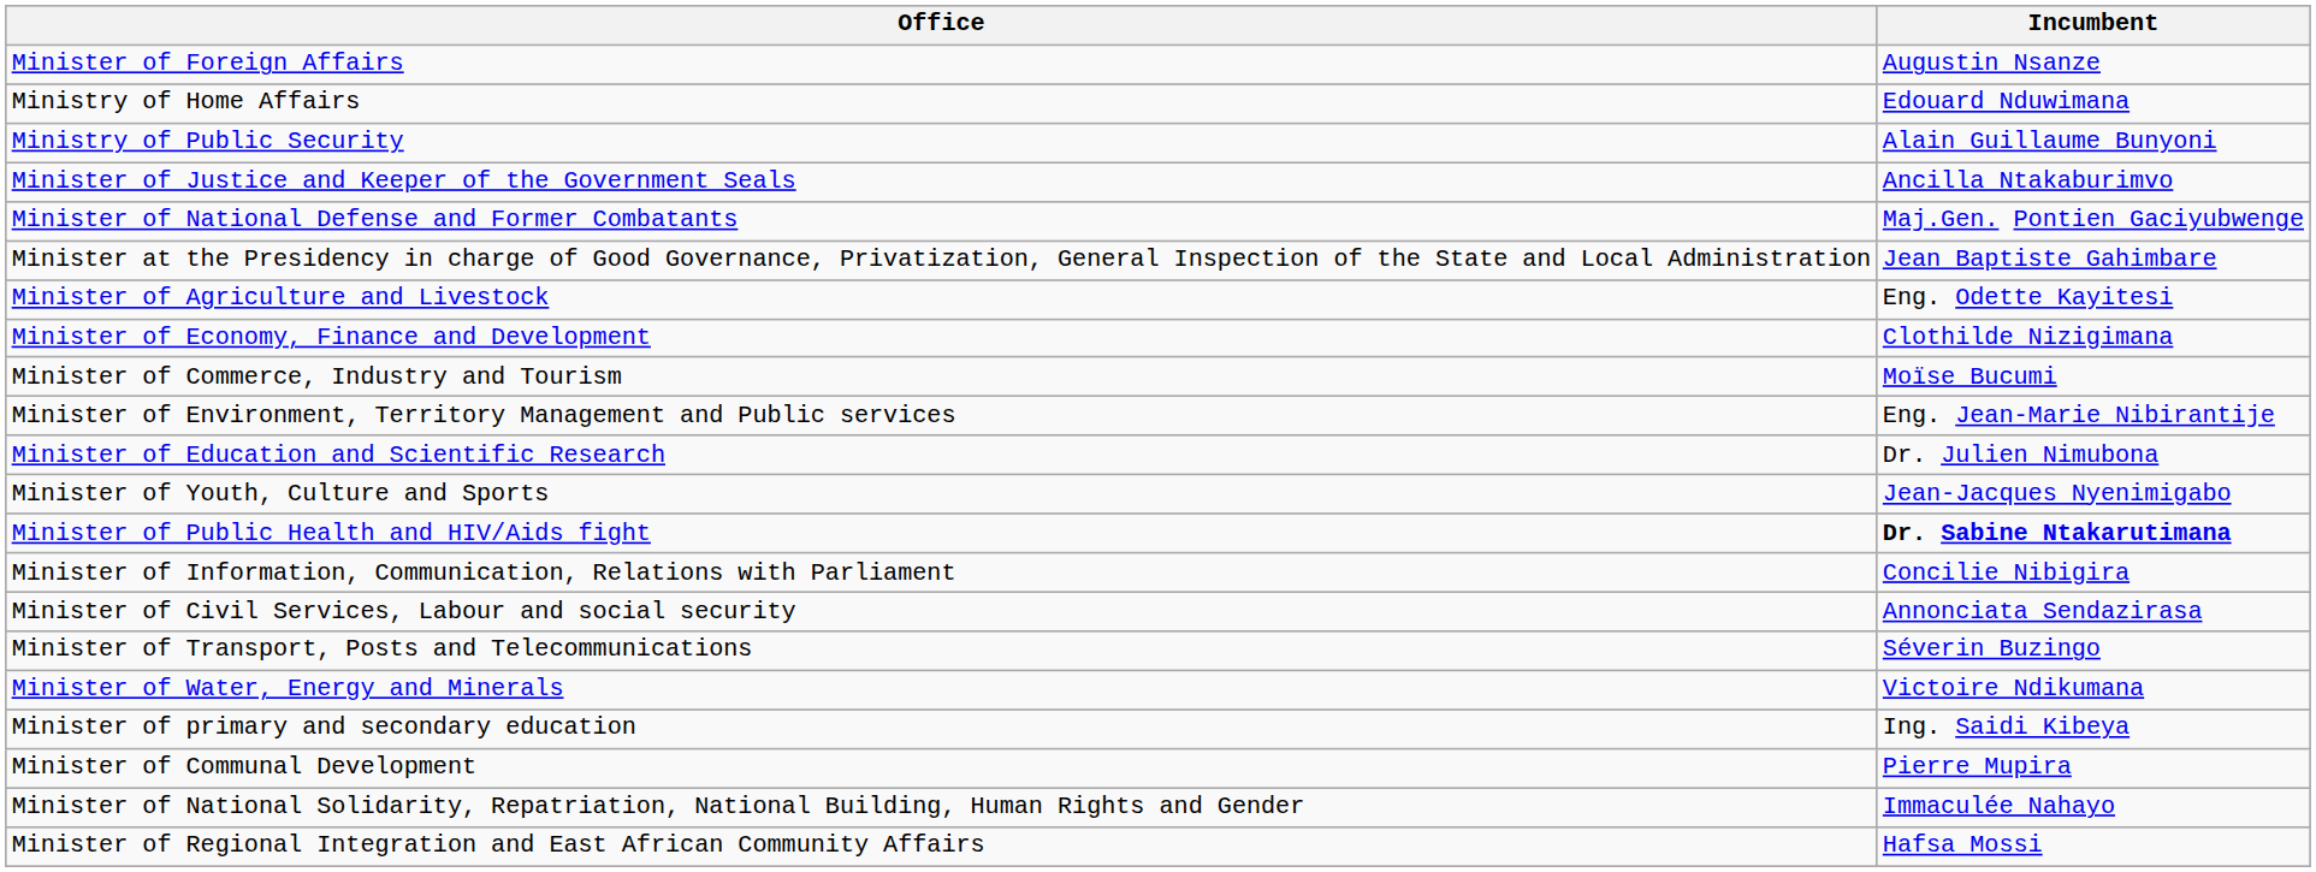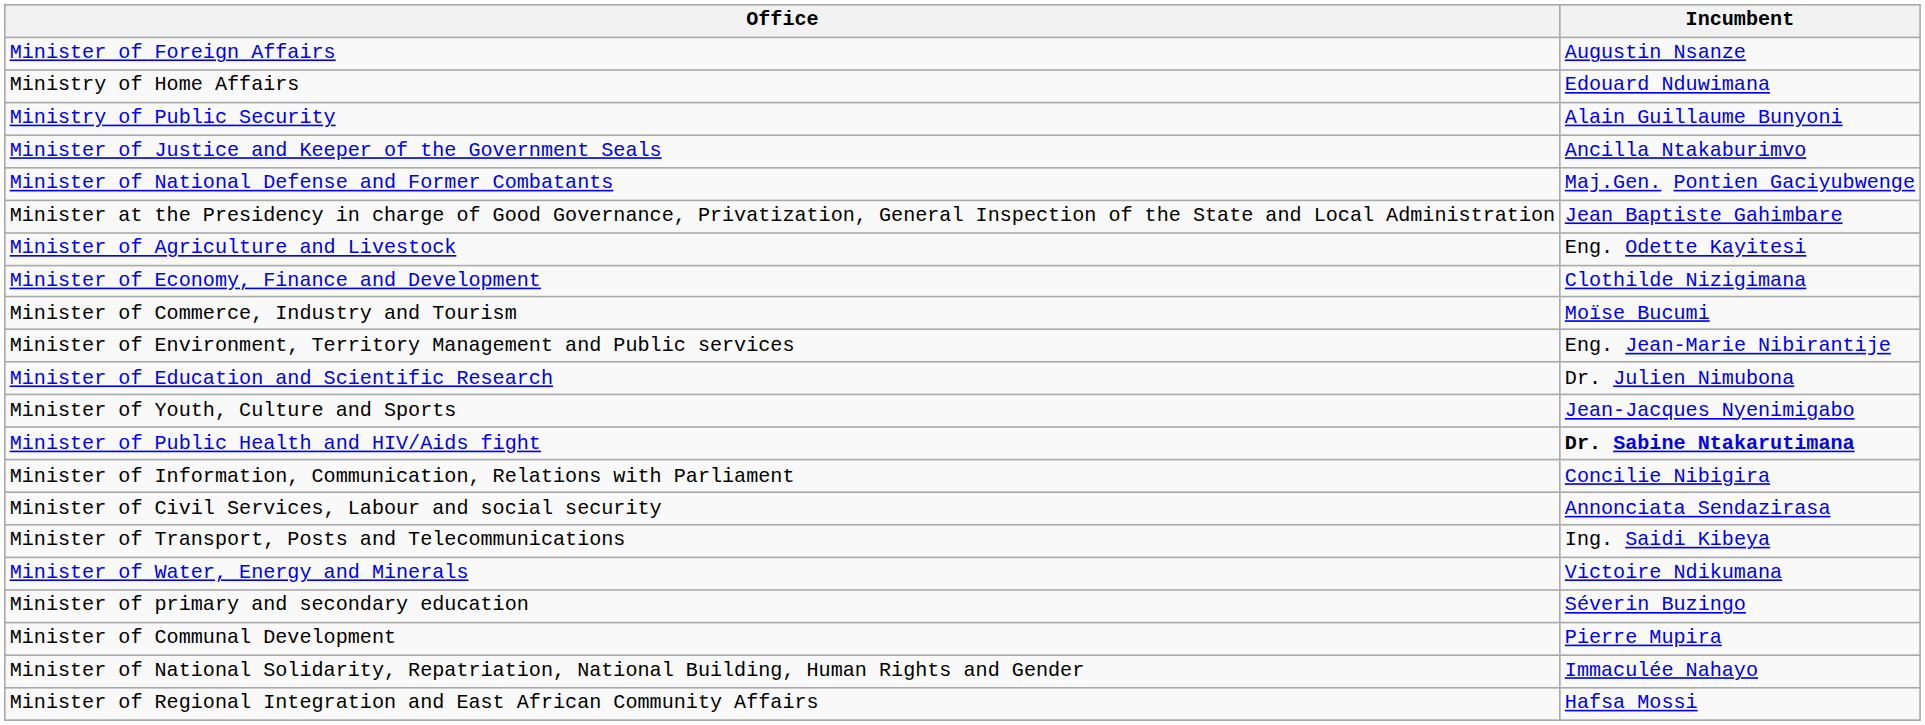Minister of Transport, Posts and Telecommunications | Incumbent: Séverin Buzingo -> Ing. Saidi Kibeya
Minister of primary and secondary education | Incumbent: Ing. Saidi Kibeya -> Séverin Buzingo
